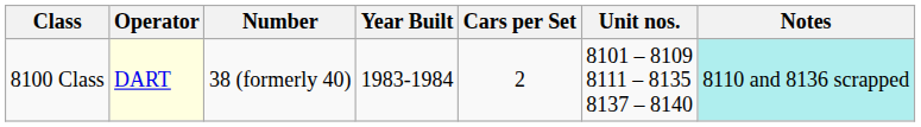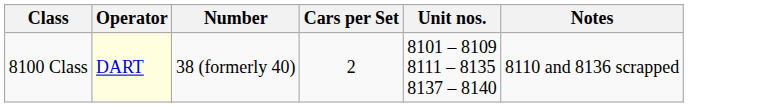- column: Year Built | 1983-1984
8100 Class | Notes: paleturquoise background -> no background
